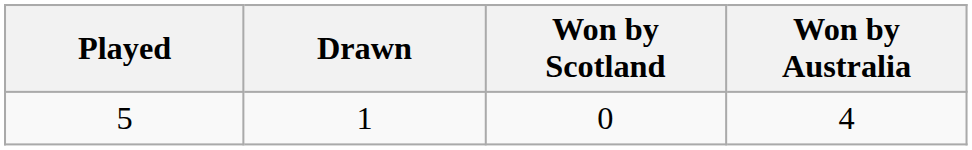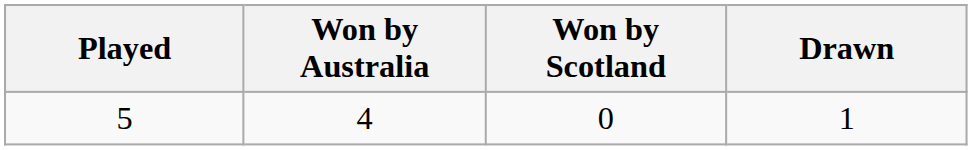columns swapped: Won by Australia <-> Drawn
